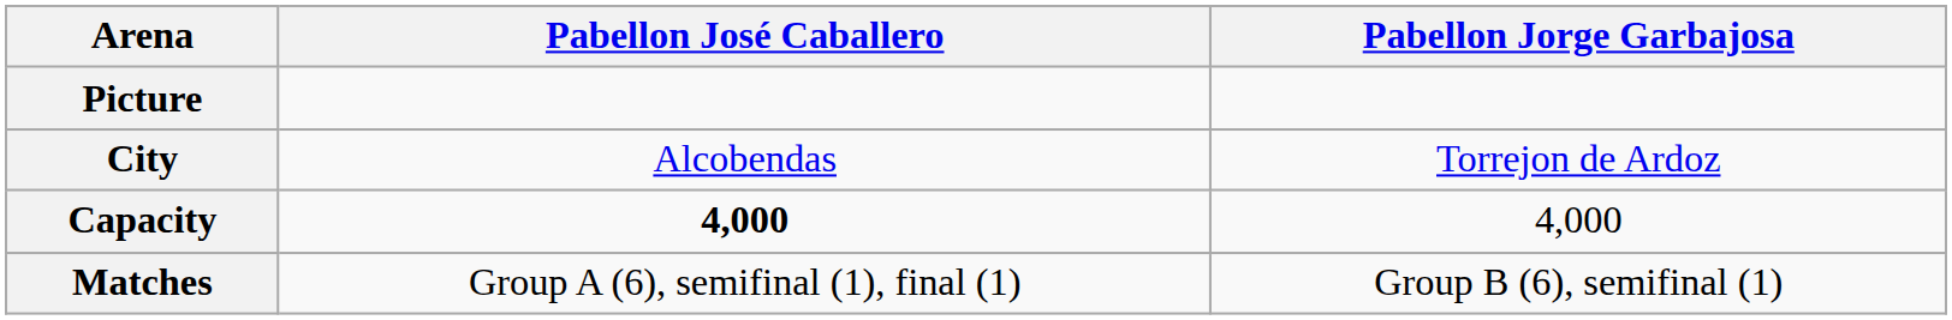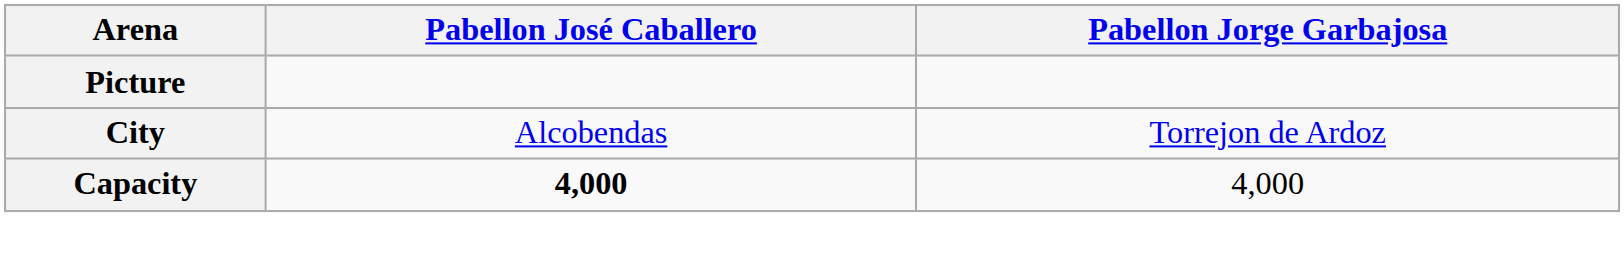- row: Matches | Group A (6), semifinal (1), final (1) | Group B (6), semifinal (1)
